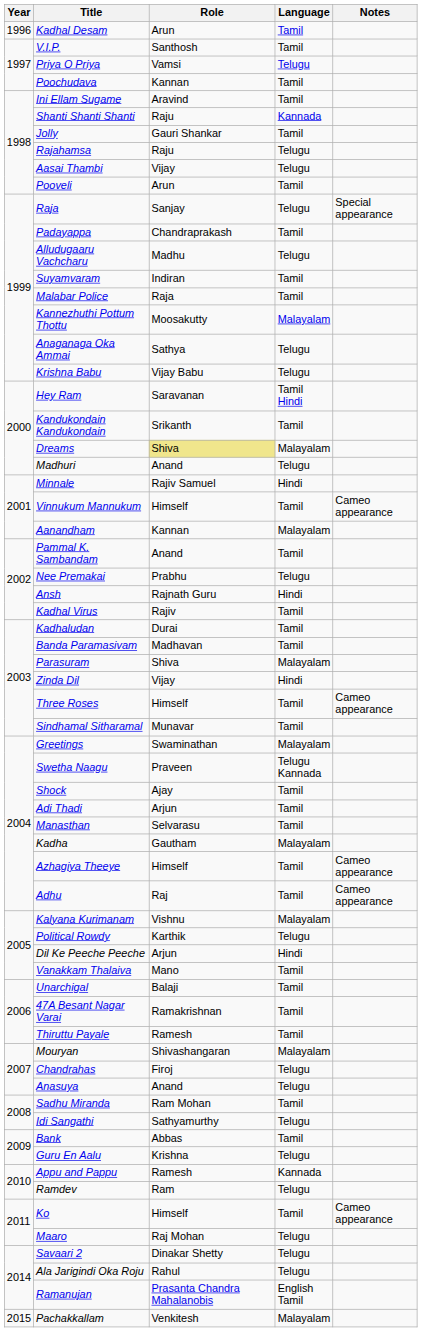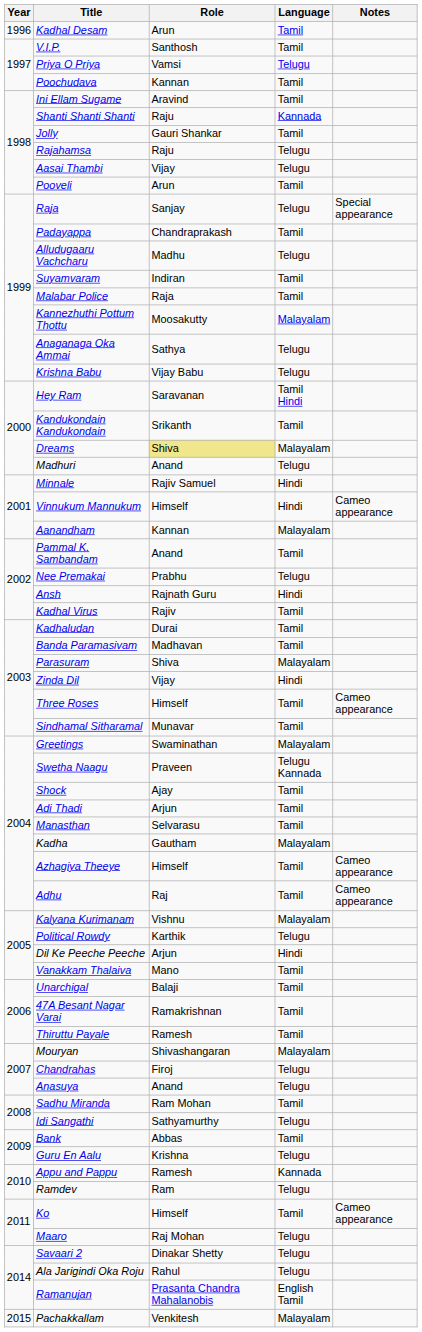Vinnukum Mannukum | Language: Tamil -> Hindi
